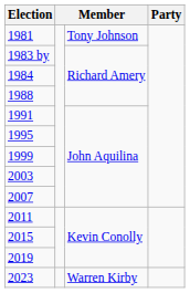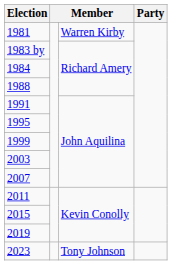1981 | column 3: Tony Johnson -> Warren Kirby
2023 | column 3: Warren Kirby -> Tony Johnson
